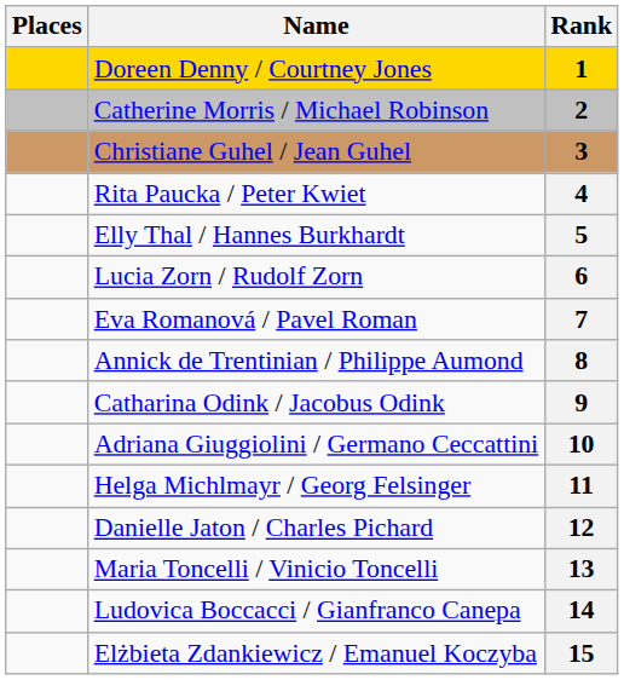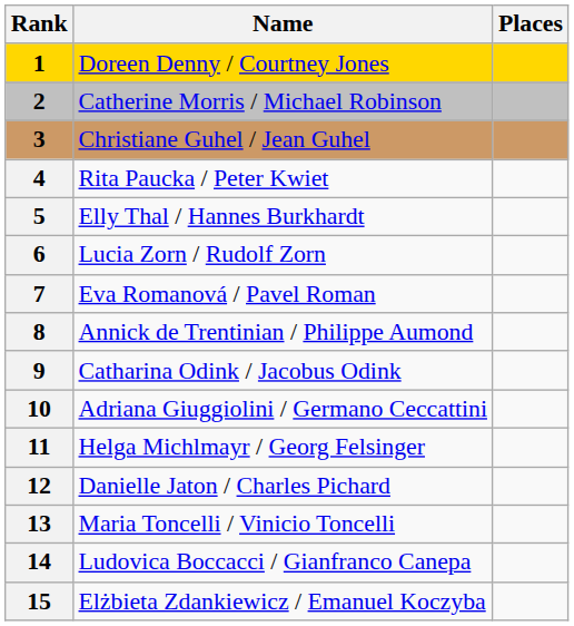columns swapped: Rank <-> Places
